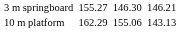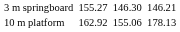10 m platform | column 3: 162.29 -> 162.92
10 m platform | column 7: 143.13 -> 178.13
